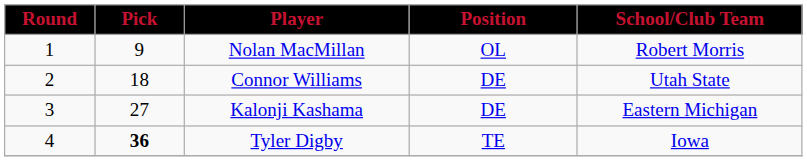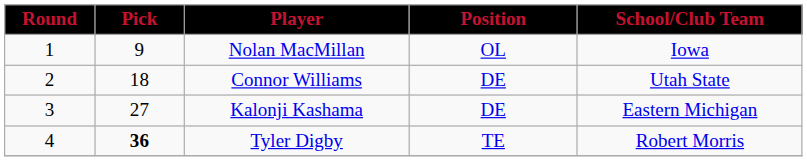Nolan MacMillan | School/Club Team: Robert Morris -> Iowa
Tyler Digby | School/Club Team: Iowa -> Robert Morris
